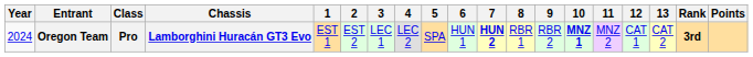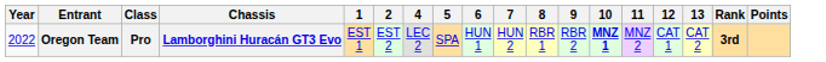- column: 3 | LEC 1
Oregon Team | Year: 2024 -> 2022
Oregon Team | 7: bold -> normal
